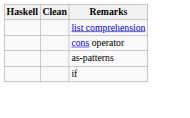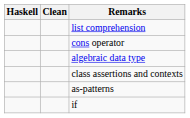+ row: algebraic data type
+ row: class assertions and contexts
